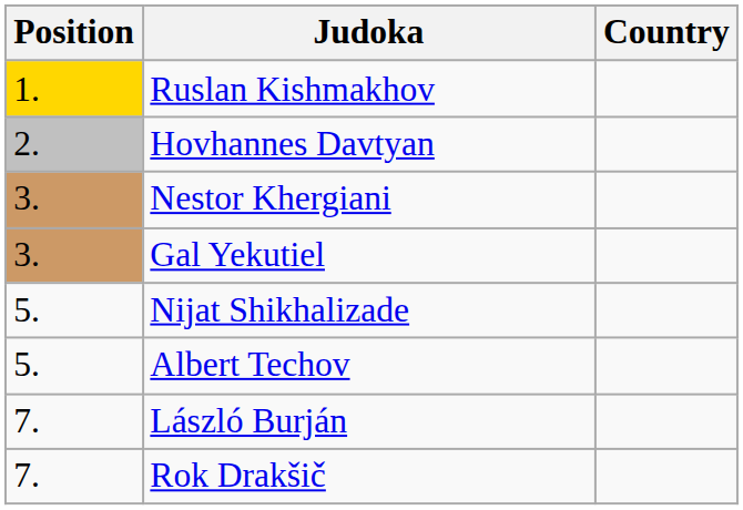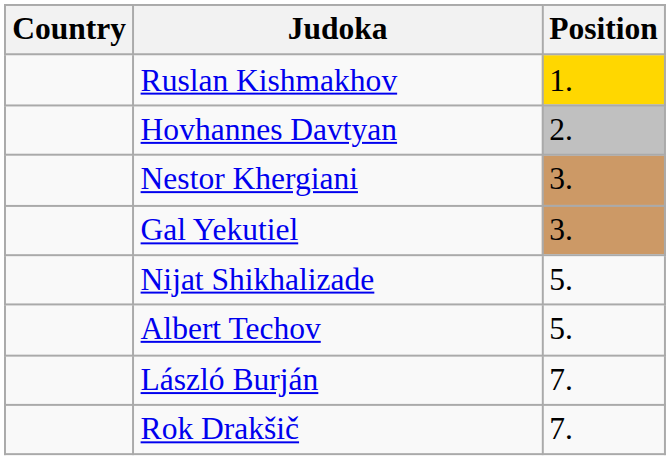columns swapped: Position <-> Country
